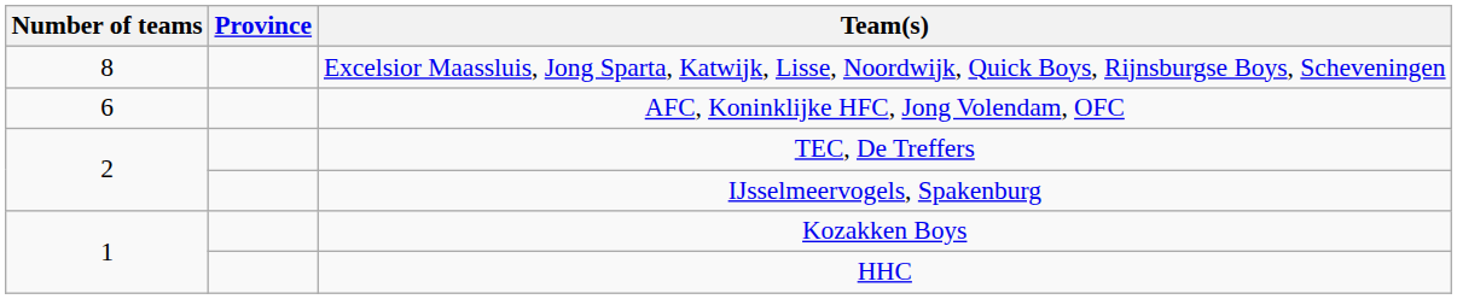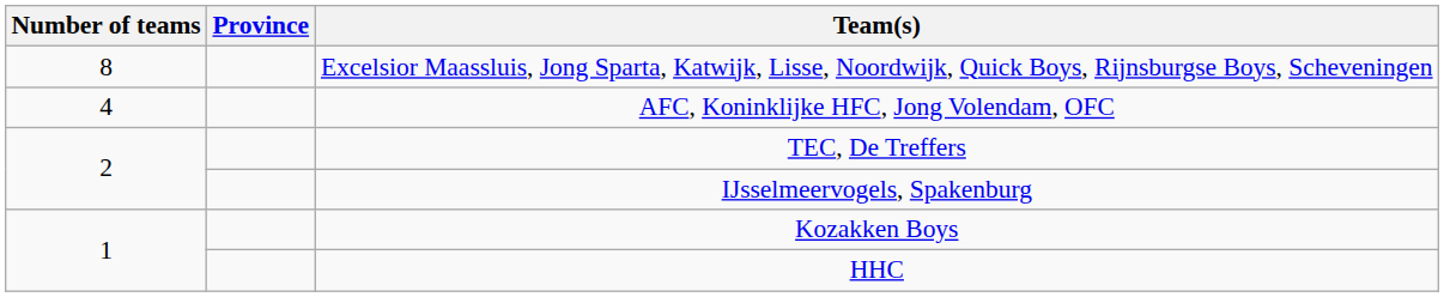AFC, Koninklijke HFC, Jong Volendam, OFC | Number of teams: 6 -> 4
